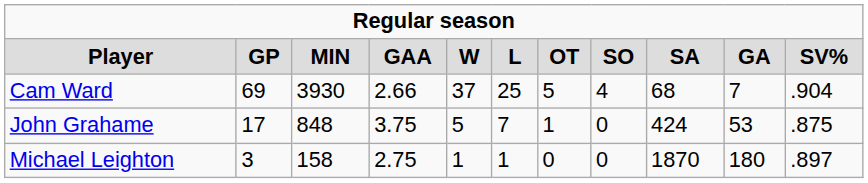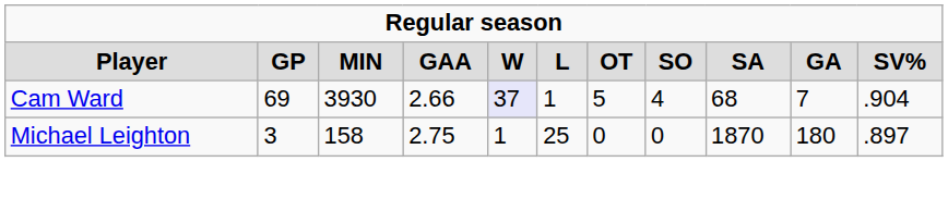Cam Ward | column 5: no background -> lavender background
Cam Ward | column 6: 25 -> 1
- row: John Grahame | 17 | 848 | 3.75 | 5 | 7 | 1 | 0 | 424 | 53 | .875
Michael Leighton | column 6: 1 -> 25
